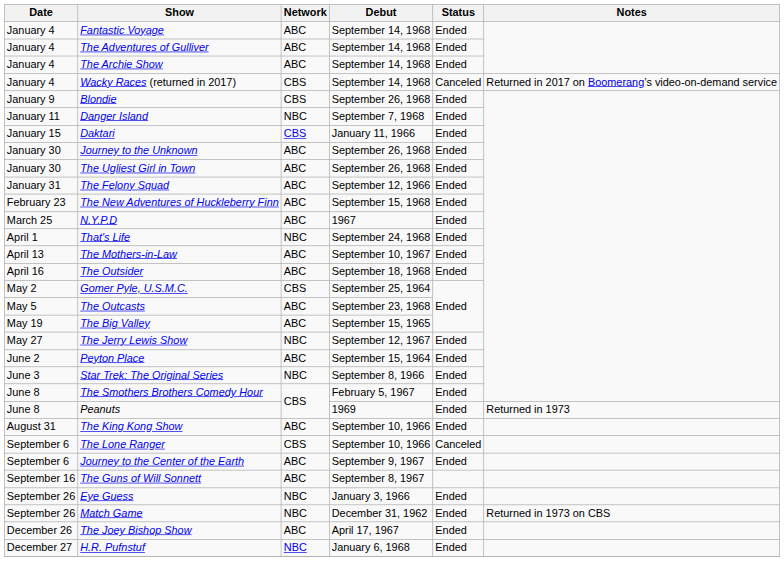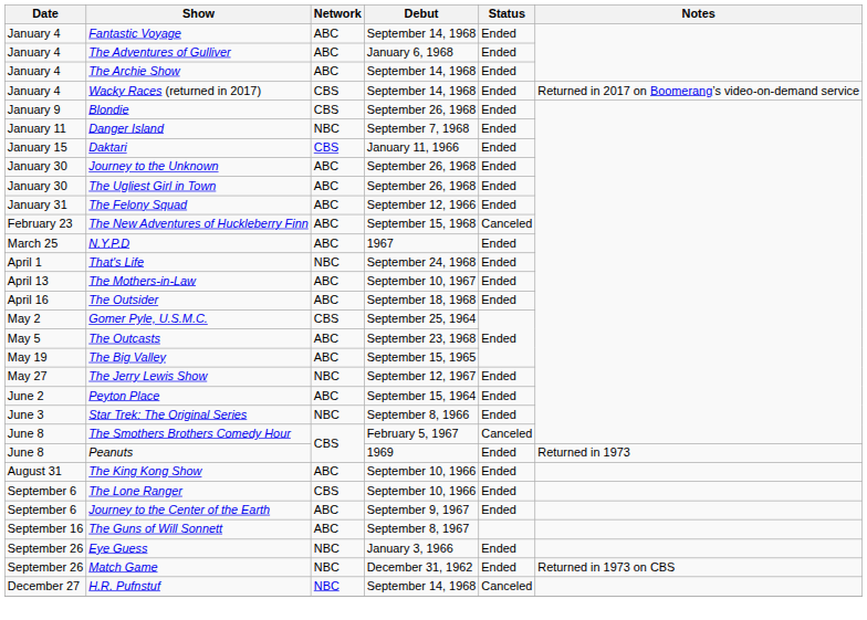The Adventures of Gulliver | Debut: September 14, 1968 -> January 6, 1968
Wacky Races (returned in 2017) | Status: Canceled -> Ended
The New Adventures of Huckleberry Finn | Status: Ended -> Canceled
The Smothers Brothers Comedy Hour | Status: Ended -> Canceled
The Lone Ranger | Status: Canceled -> Ended
- row: December 26 | The Joey Bishop Show | ABC | April 17, 1967 | Ended
H.R. Pufnstuf | Debut: January 6, 1968 -> September 14, 1968
H.R. Pufnstuf | Status: Ended -> Canceled
